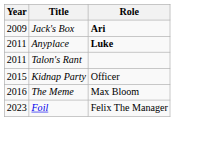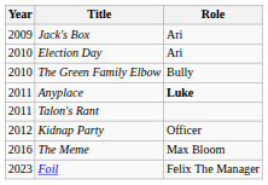Jack's Box | Role: bold -> normal
+ row: 2010 | Election Day | Ari
+ row: 2010 | The Green Family Elbow | Bully
Kidnap Party | Year: 2015 -> 2012
